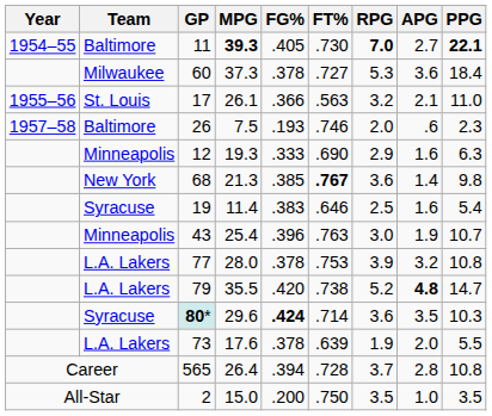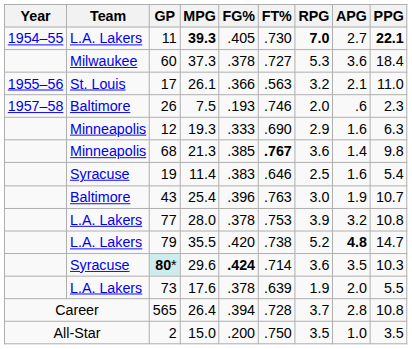11 | Team: Baltimore -> L.A. Lakers
68 | Team: New York -> Minneapolis
43 | Team: Minneapolis -> Baltimore
